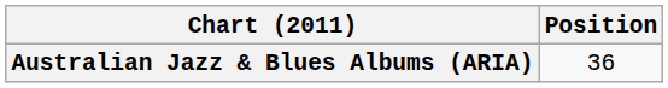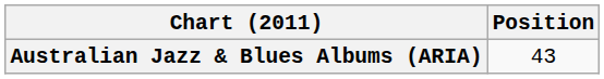Australian Jazz & Blues Albums (ARIA) | Position: 36 -> 43
